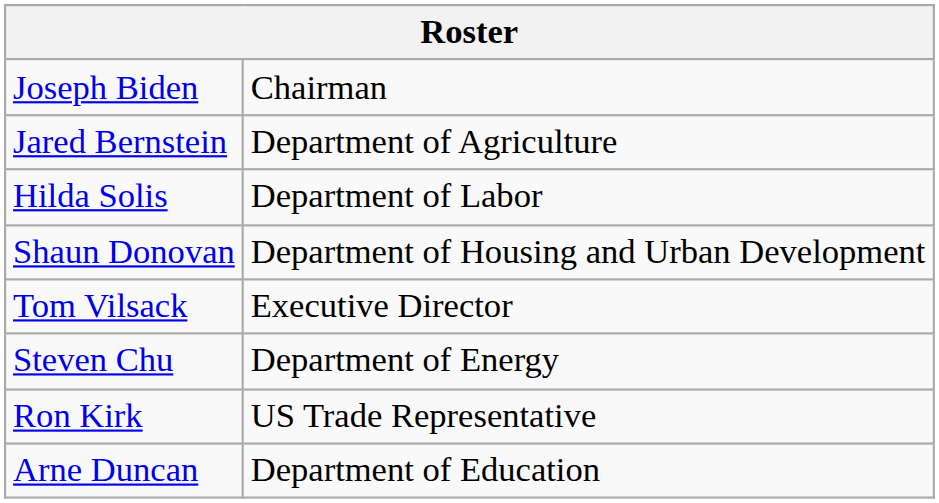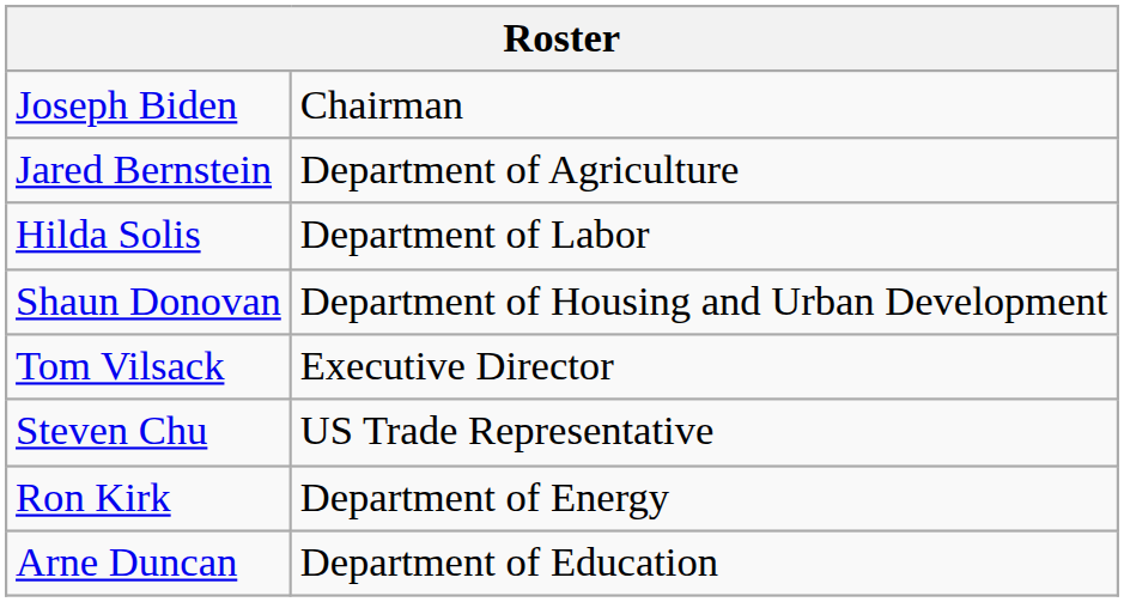Steven Chu | column 2: Department of Energy -> US Trade Representative
Ron Kirk | column 2: US Trade Representative -> Department of Energy
